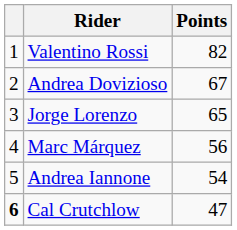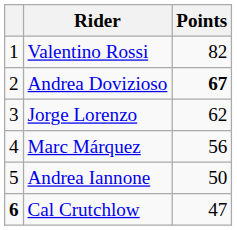Andrea Dovizioso | Points: normal -> bold
Jorge Lorenzo | Points: 65 -> 62
Andrea Iannone | Points: 54 -> 50
